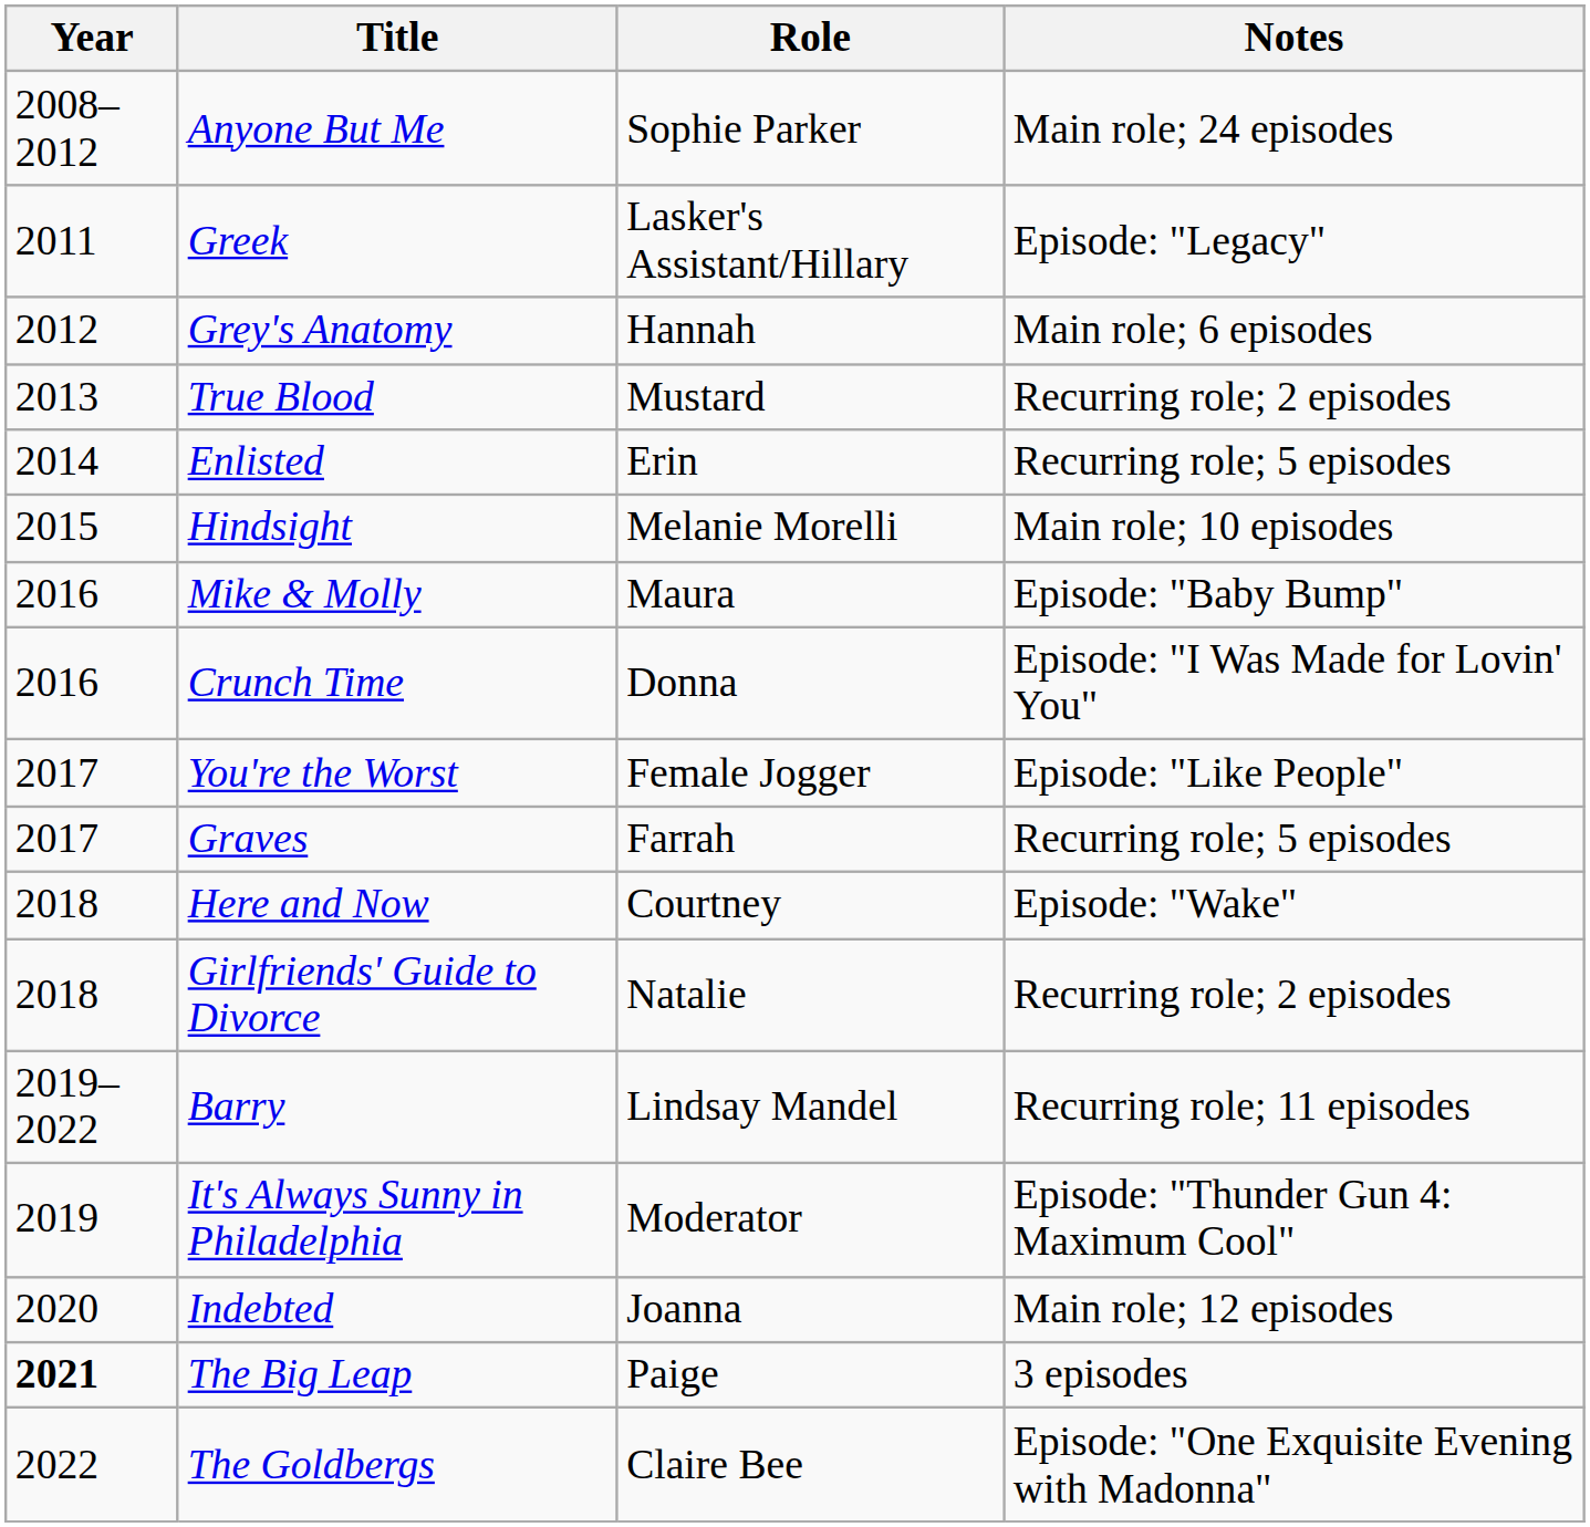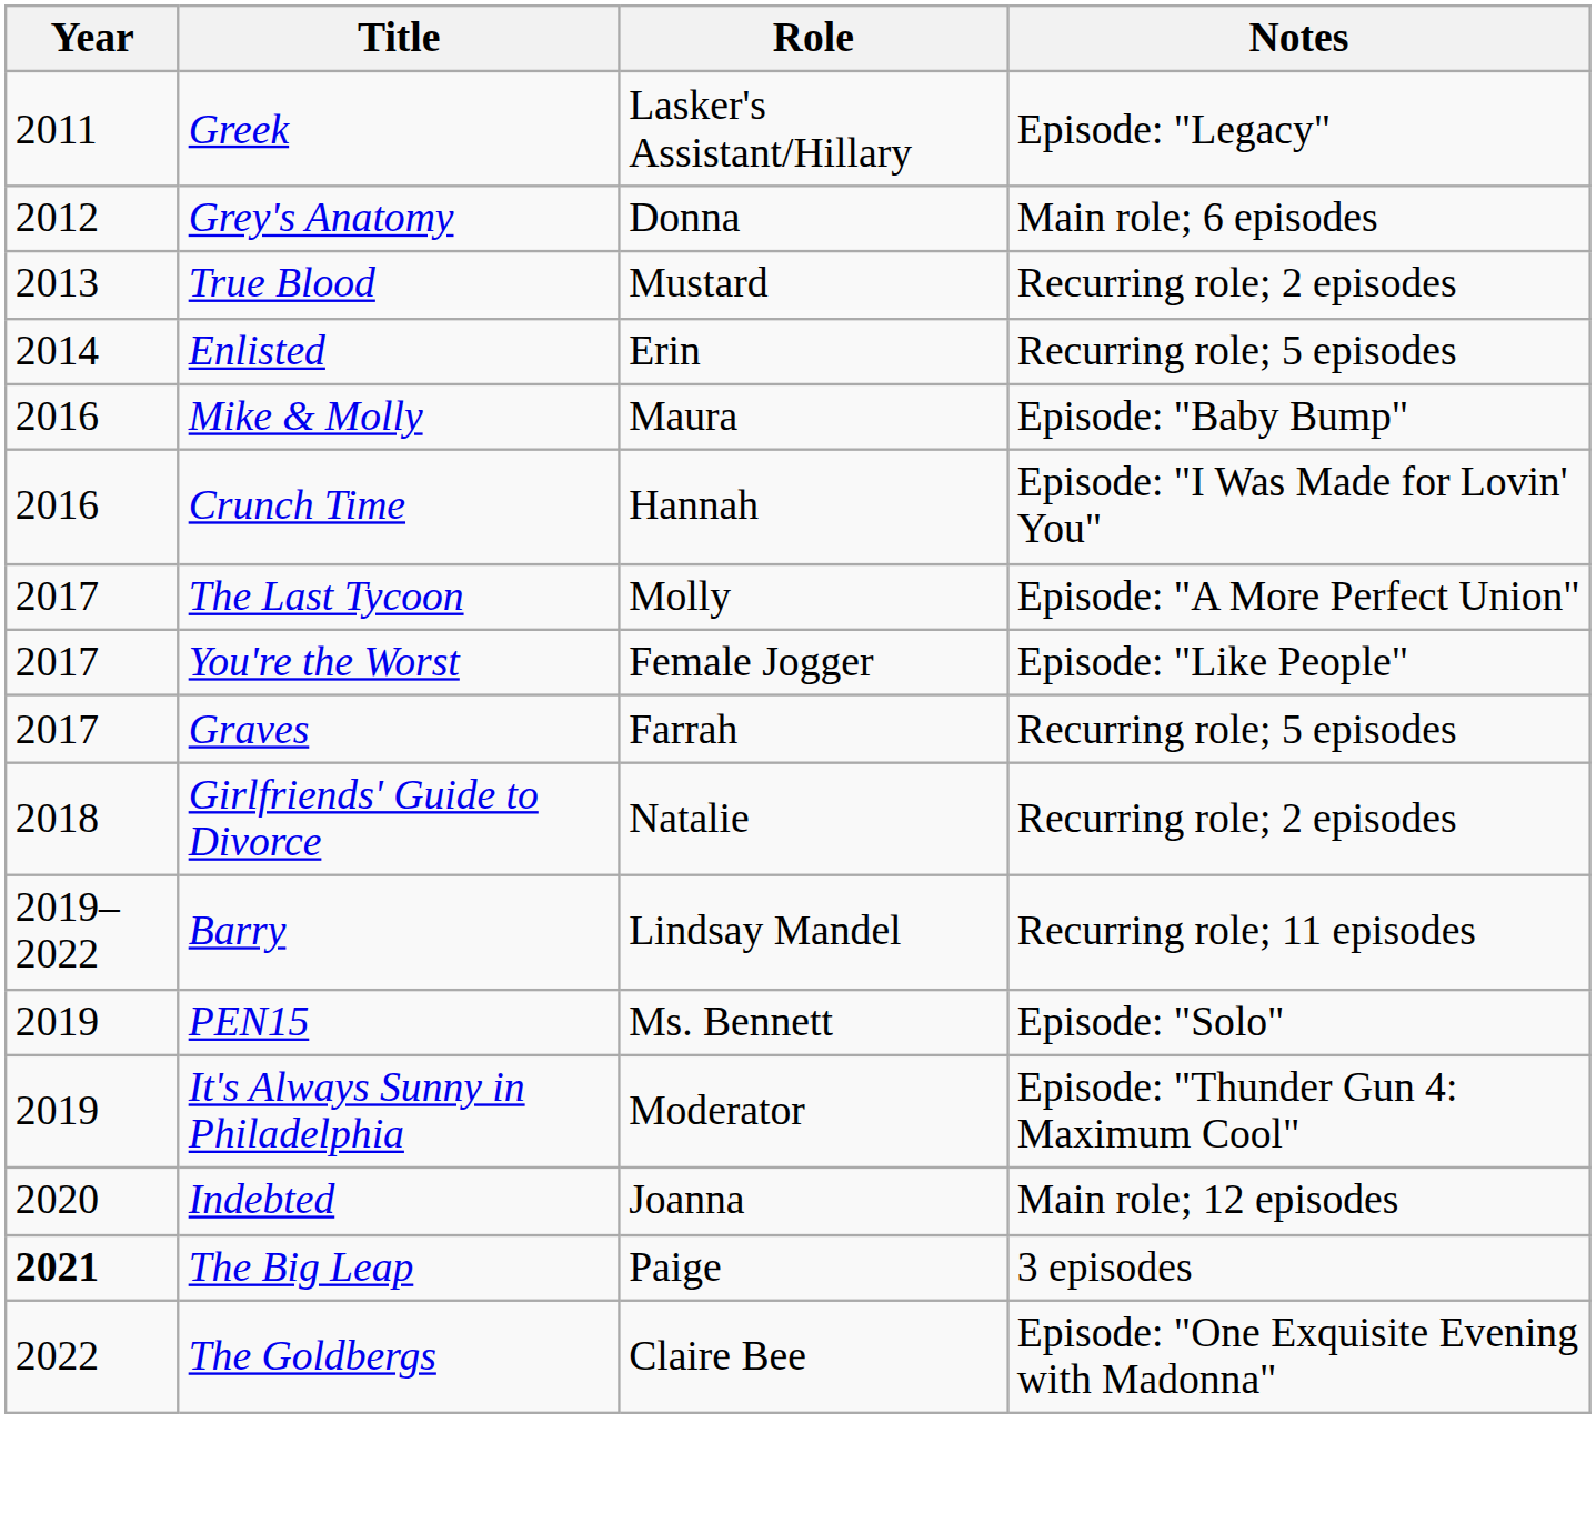- row: 2008–2012 | Anyone But Me | Sophie Parker | Main role; 24 episodes
Grey's Anatomy | Role: Hannah -> Donna
- row: 2015 | Hindsight | Melanie Morelli | Main role; 10 episodes
Crunch Time | Role: Donna -> Hannah
+ row: 2017 | The Last Tycoon | Molly | Episode: "A More Perfect Union"
- row: 2018 | Here and Now | Courtney | Episode: "Wake"
+ row: 2019 | PEN15 | Ms. Bennett | Episode: "Solo"
